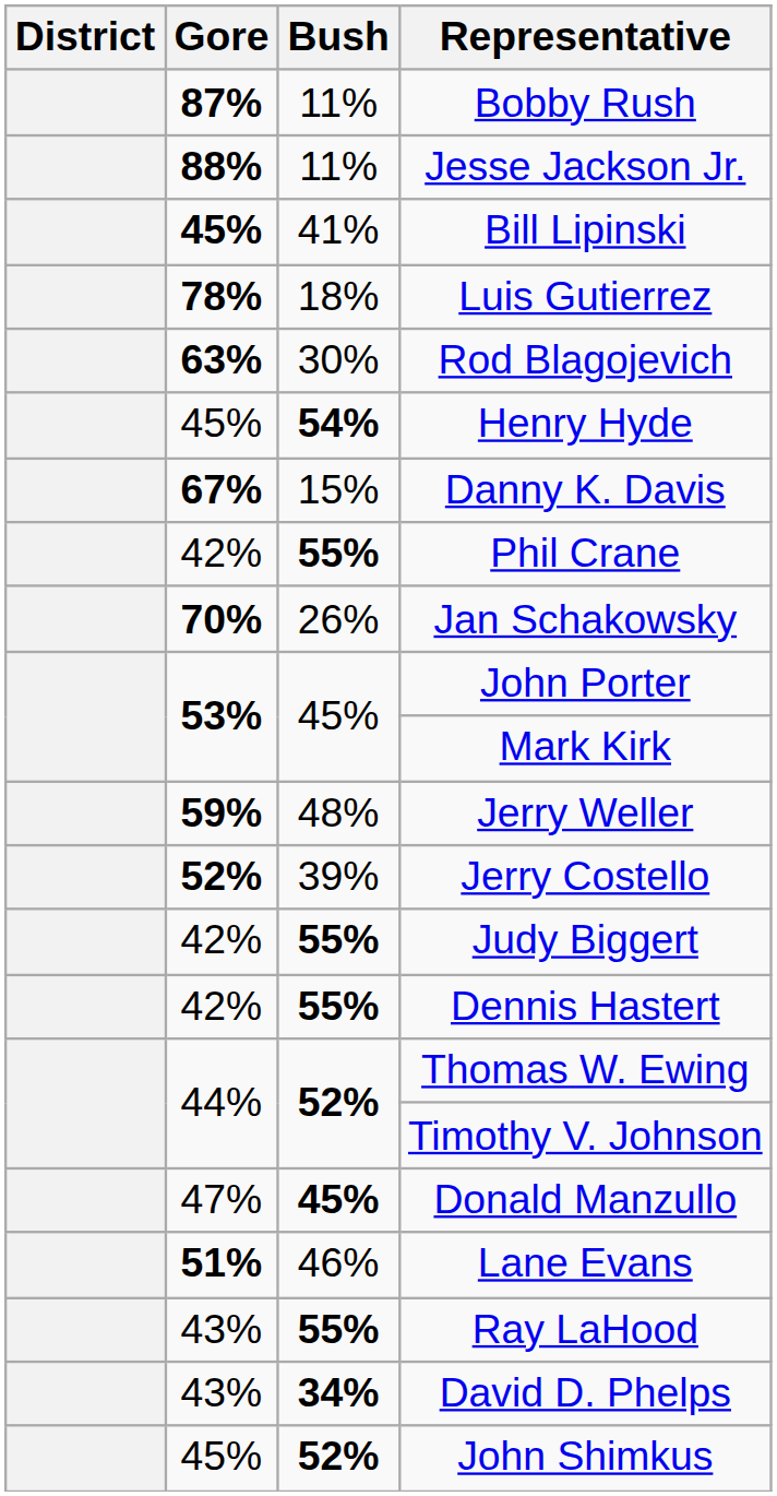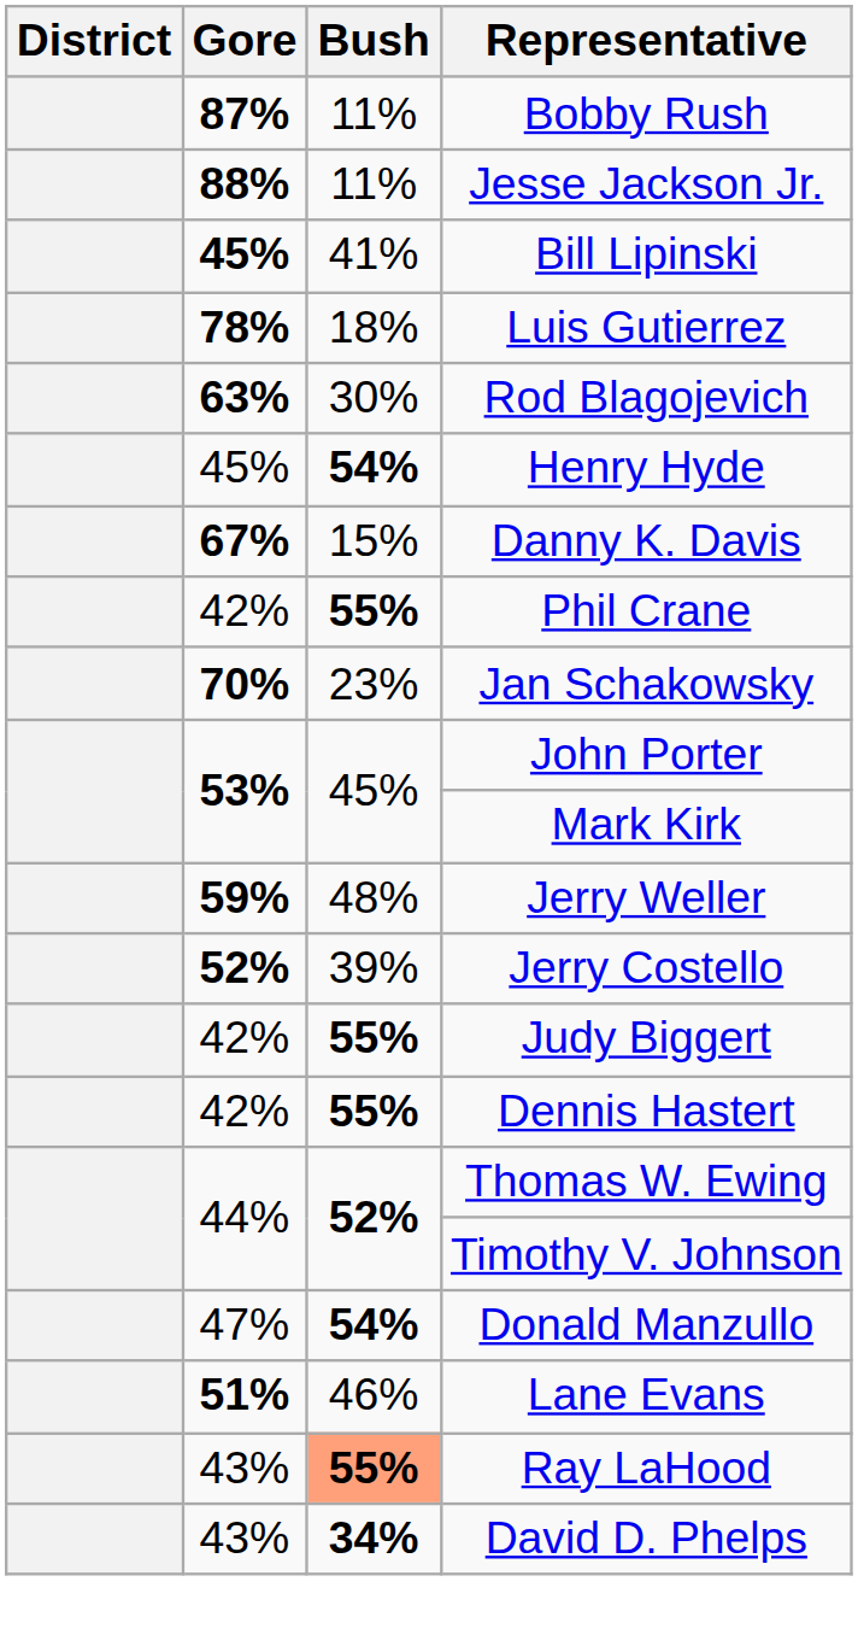Jan Schakowsky | Bush: 26% -> 23%
Donald Manzullo | Bush: 45% -> 54%
Ray LaHood | Bush: no background -> lightsalmon background
- row: 45% | 52% | John Shimkus
